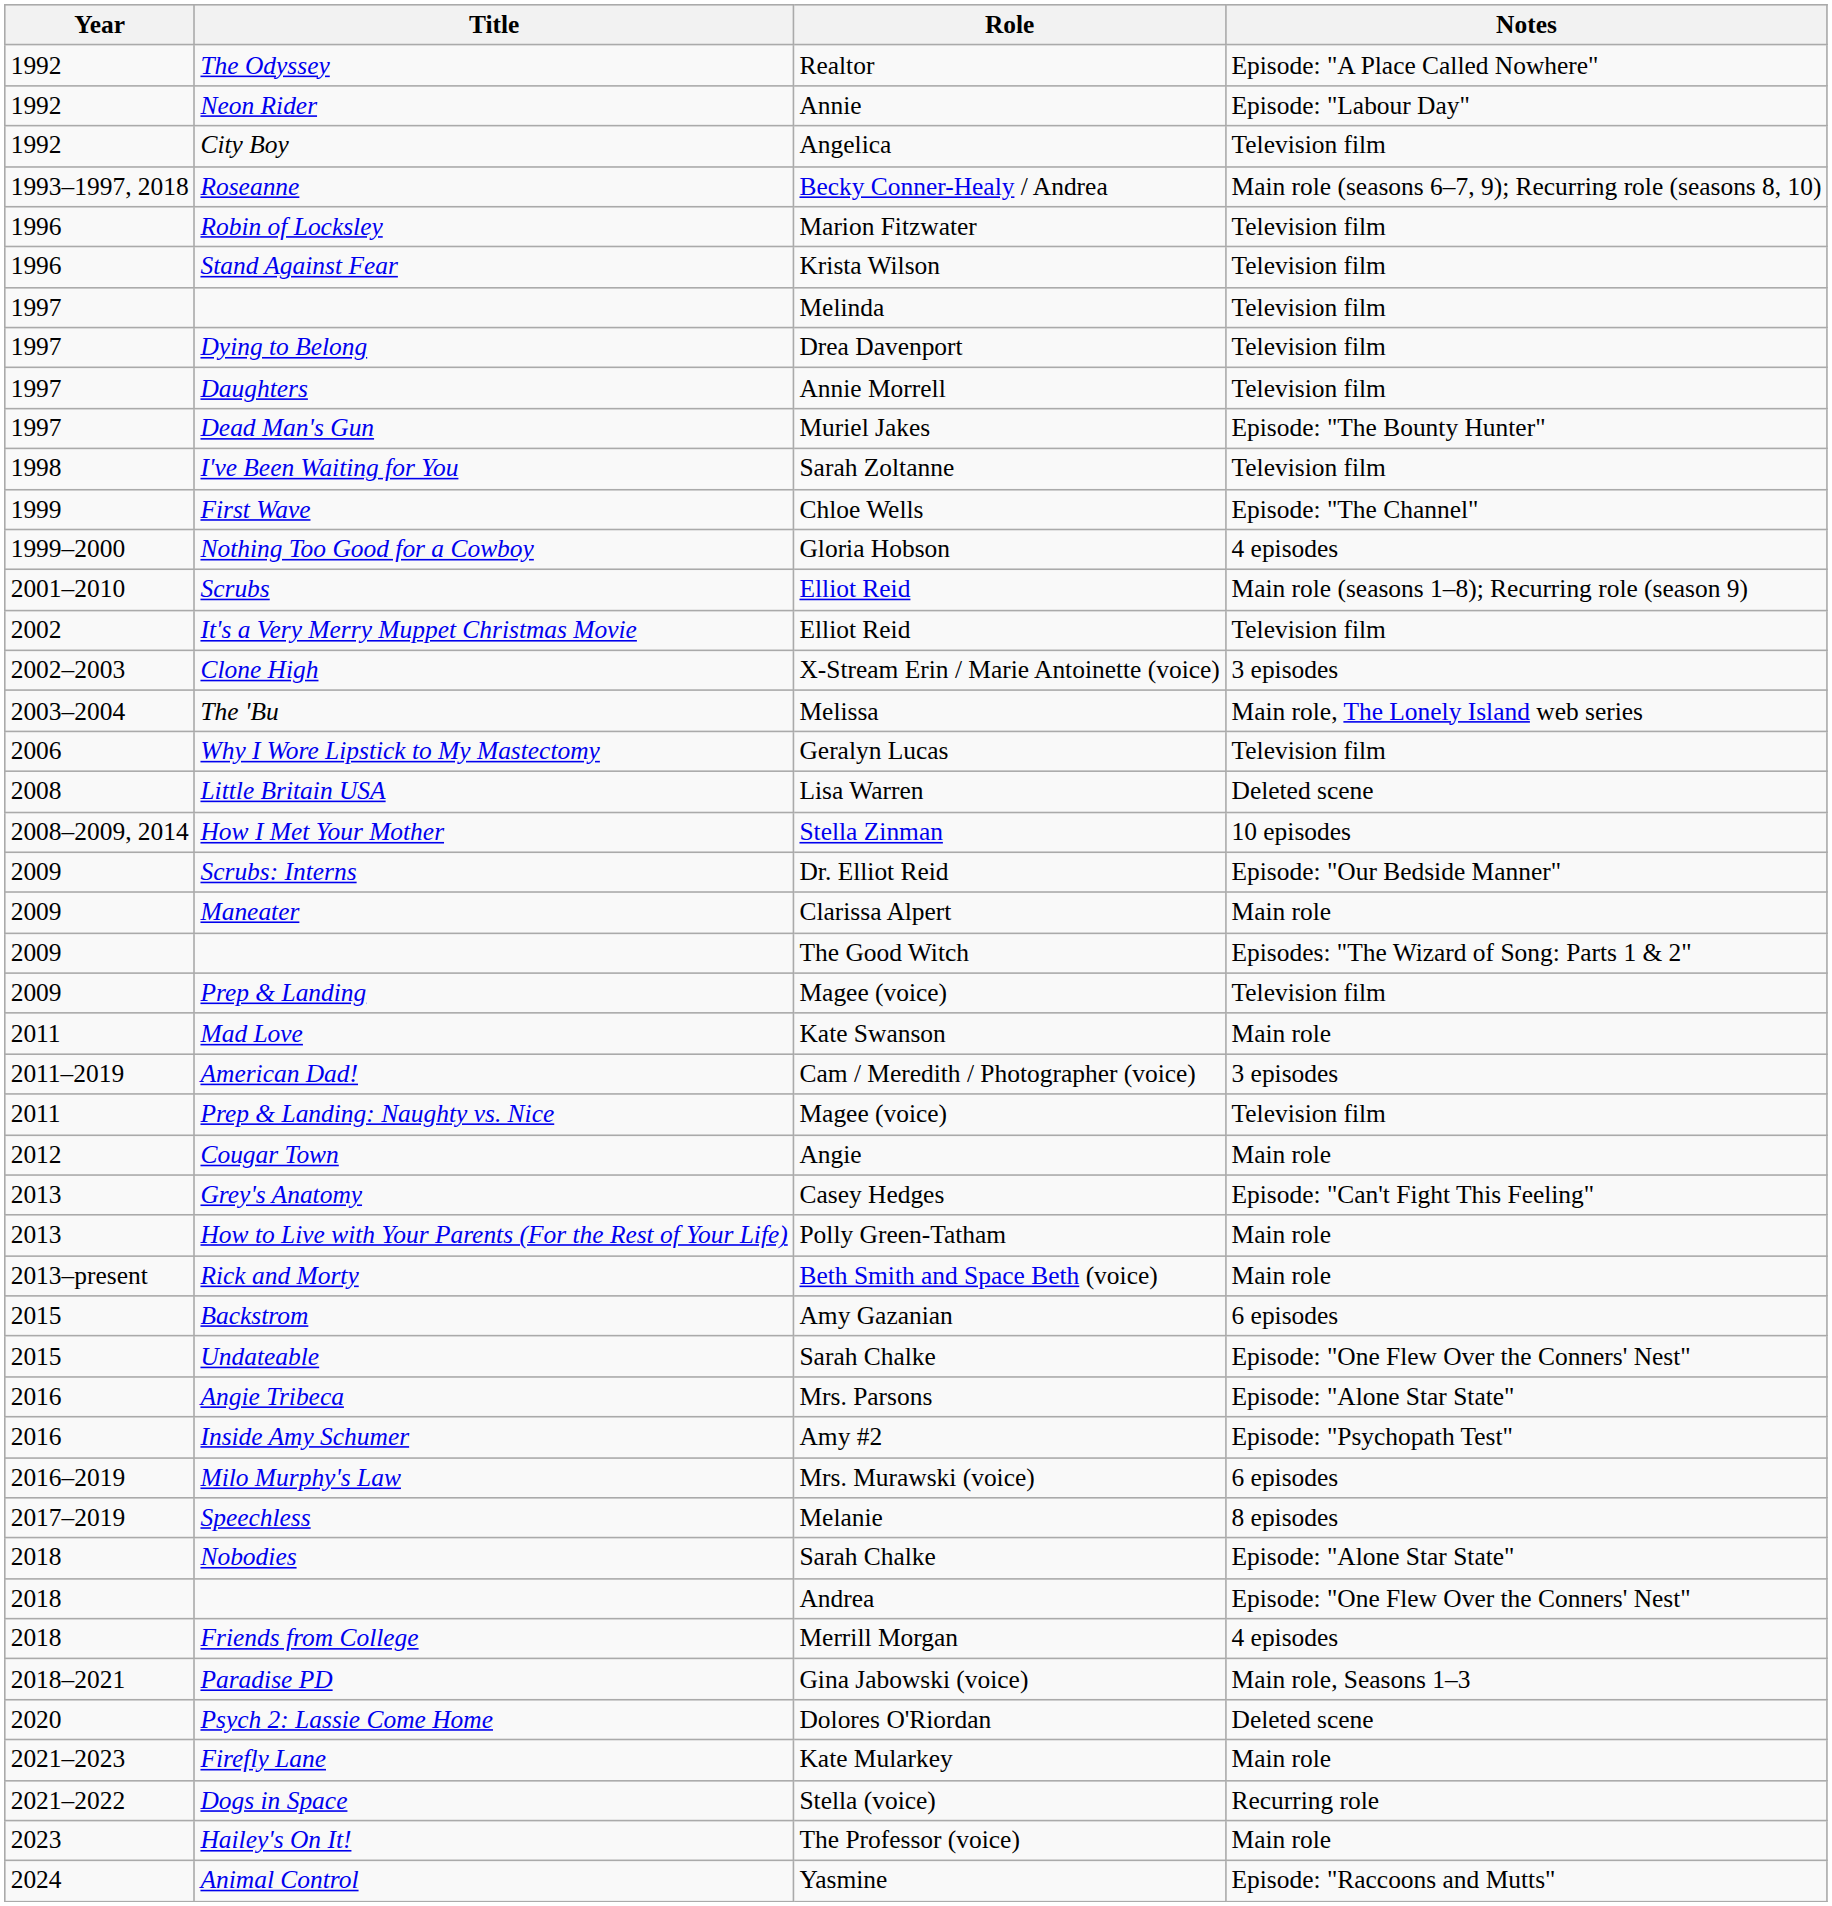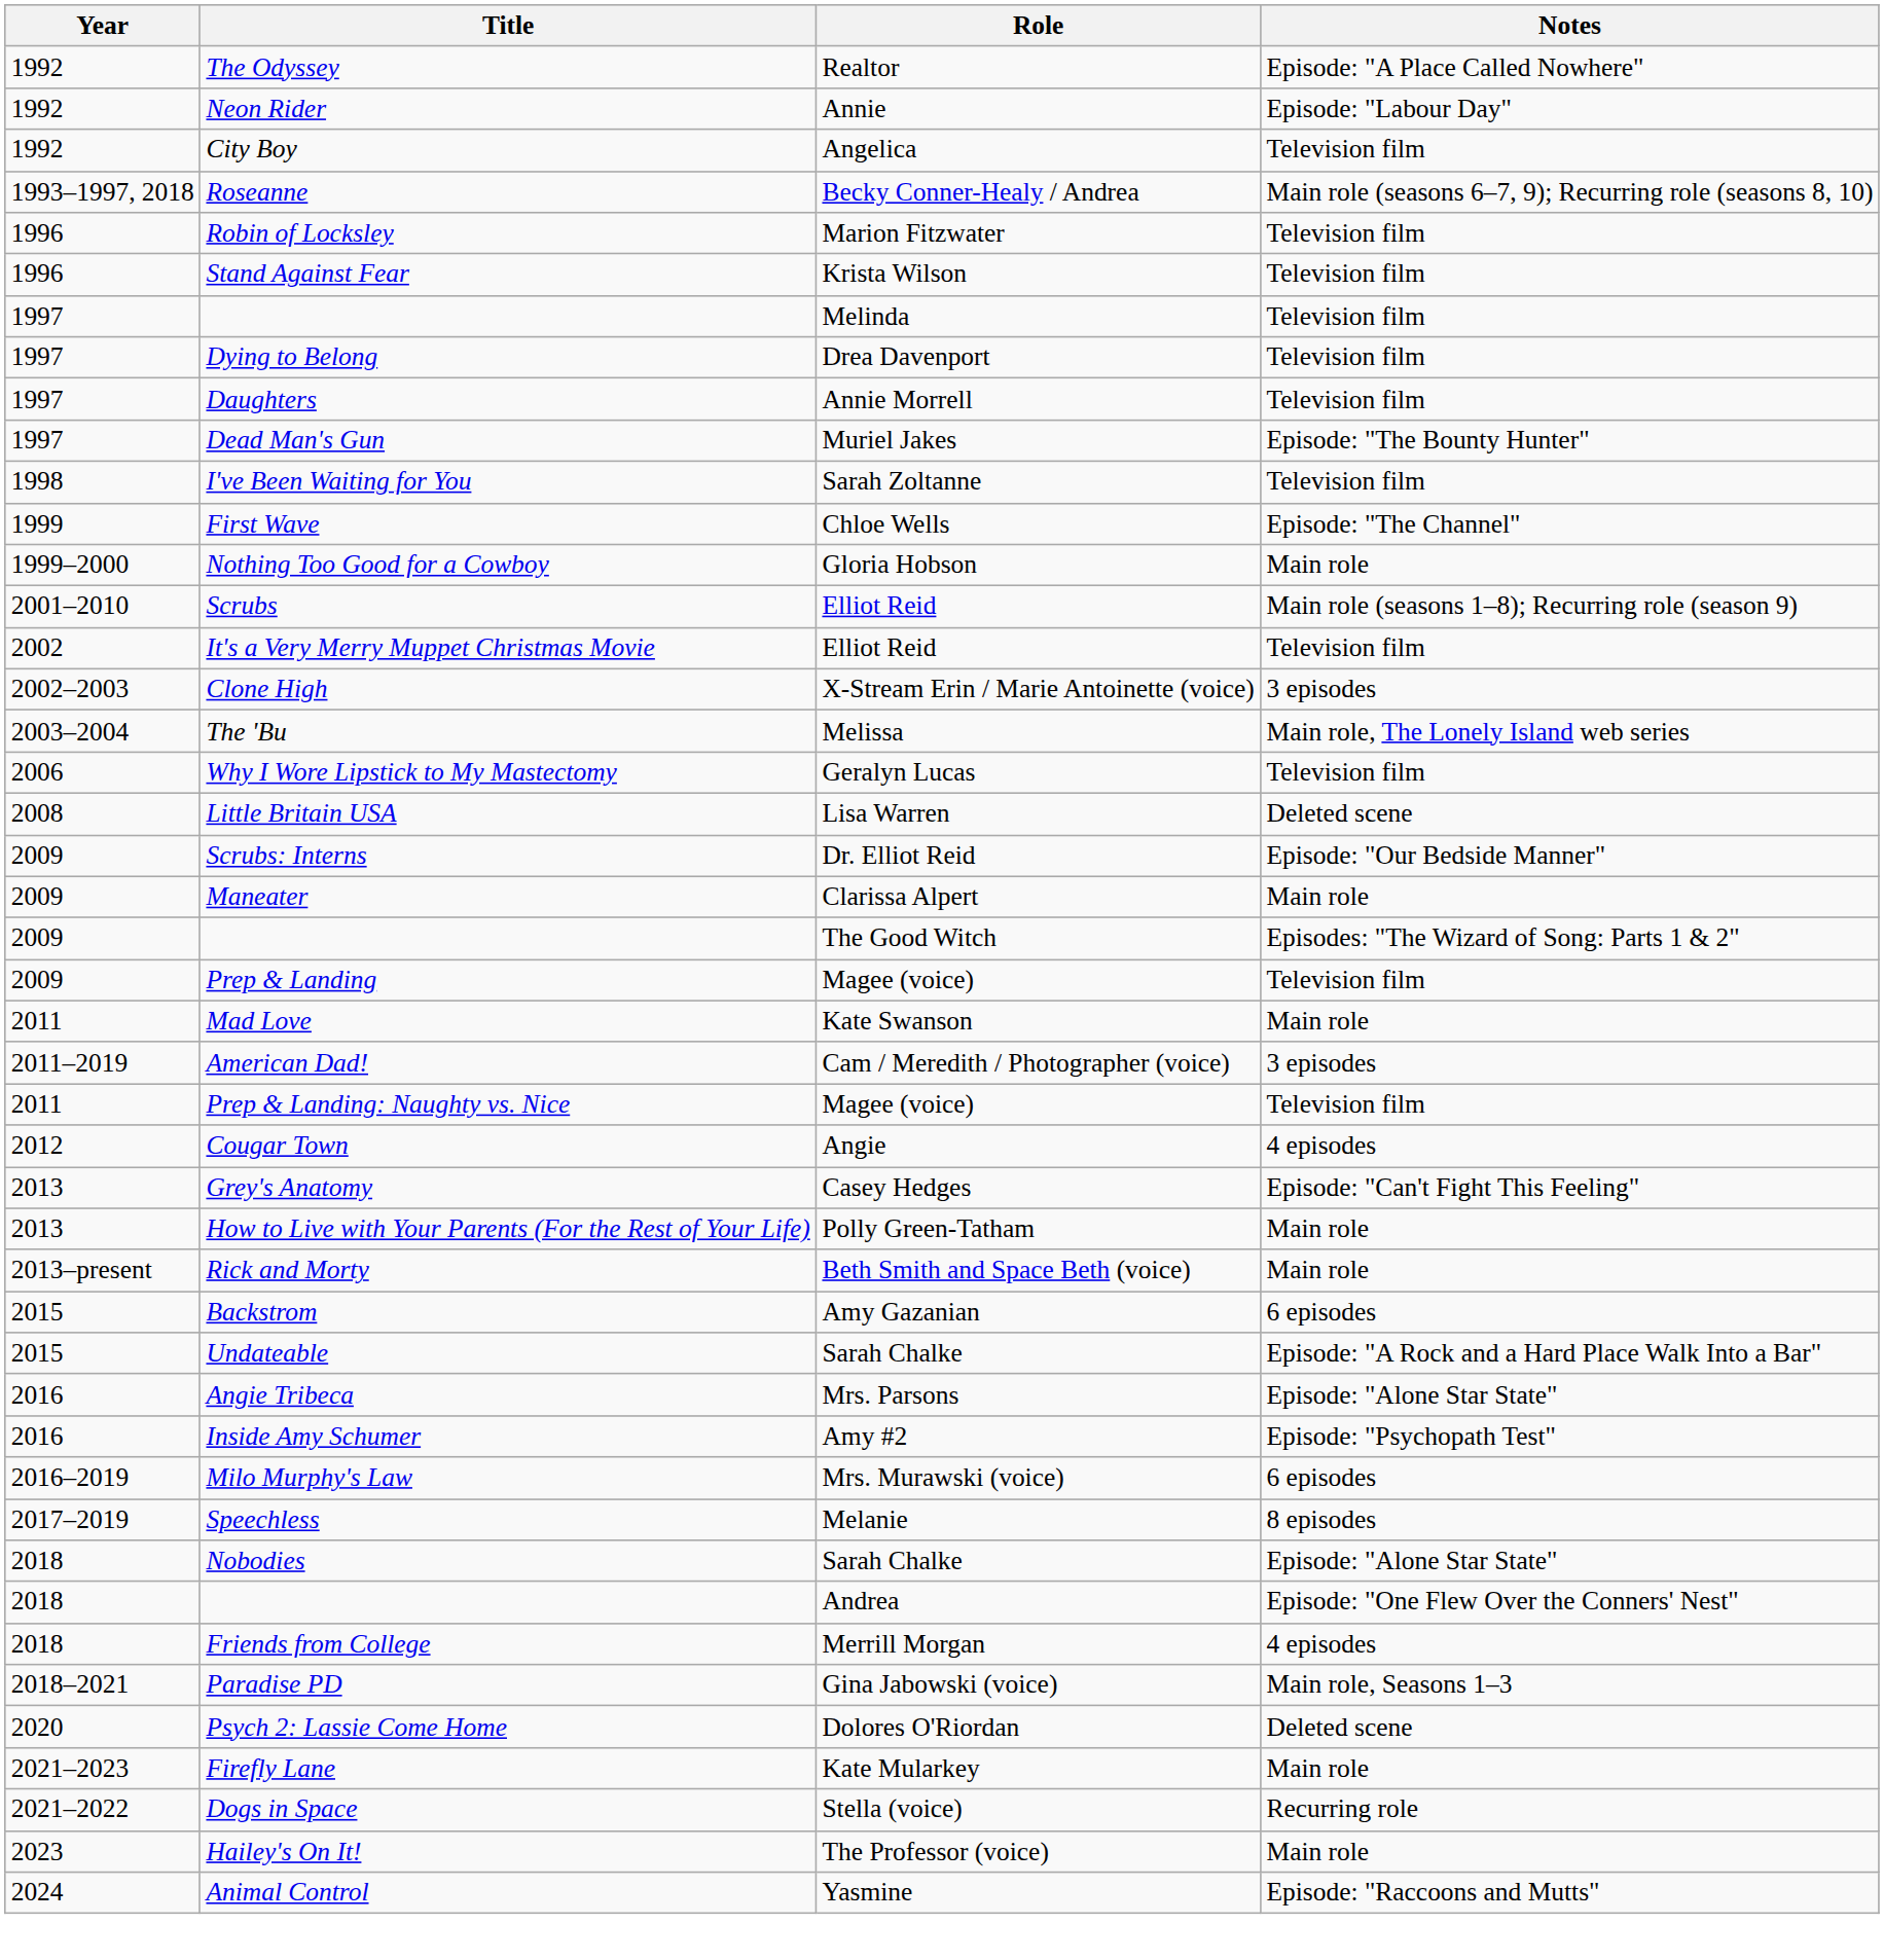Nothing Too Good for a Cowboy | Notes: 4 episodes -> Main role
- row: 2008–2009, 2014 | How I Met Your Mother | Stella Zinman | 10 episodes
Cougar Town | Notes: Main role -> 4 episodes
Undateable | Notes: Episode: "One Flew Over the Conners' Nest" -> Episode: "A Rock and a Hard Place Walk Into a Bar"
